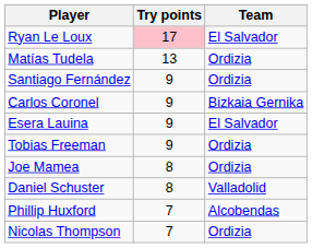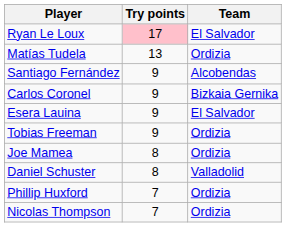Santiago Fernández | Team: Ordizia -> Alcobendas
Phillip Huxford | Team: Alcobendas -> Ordizia
